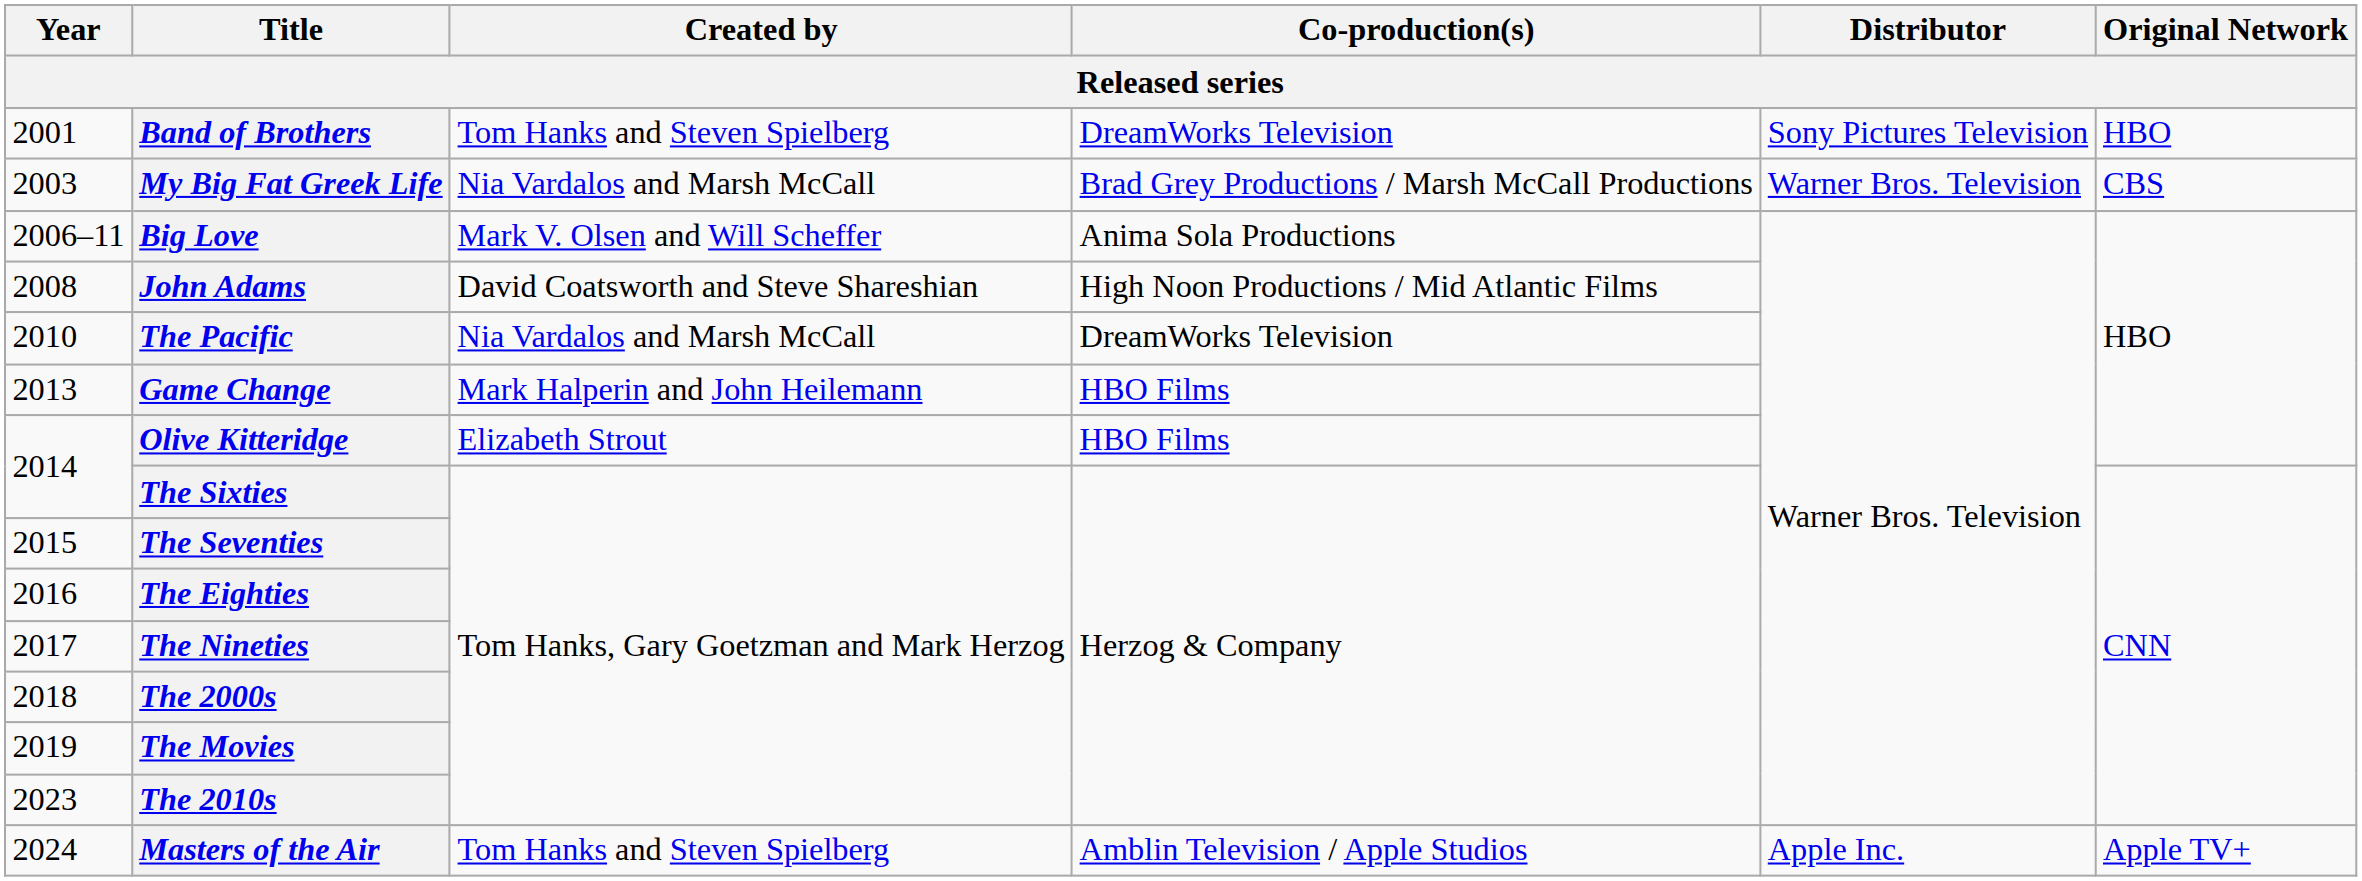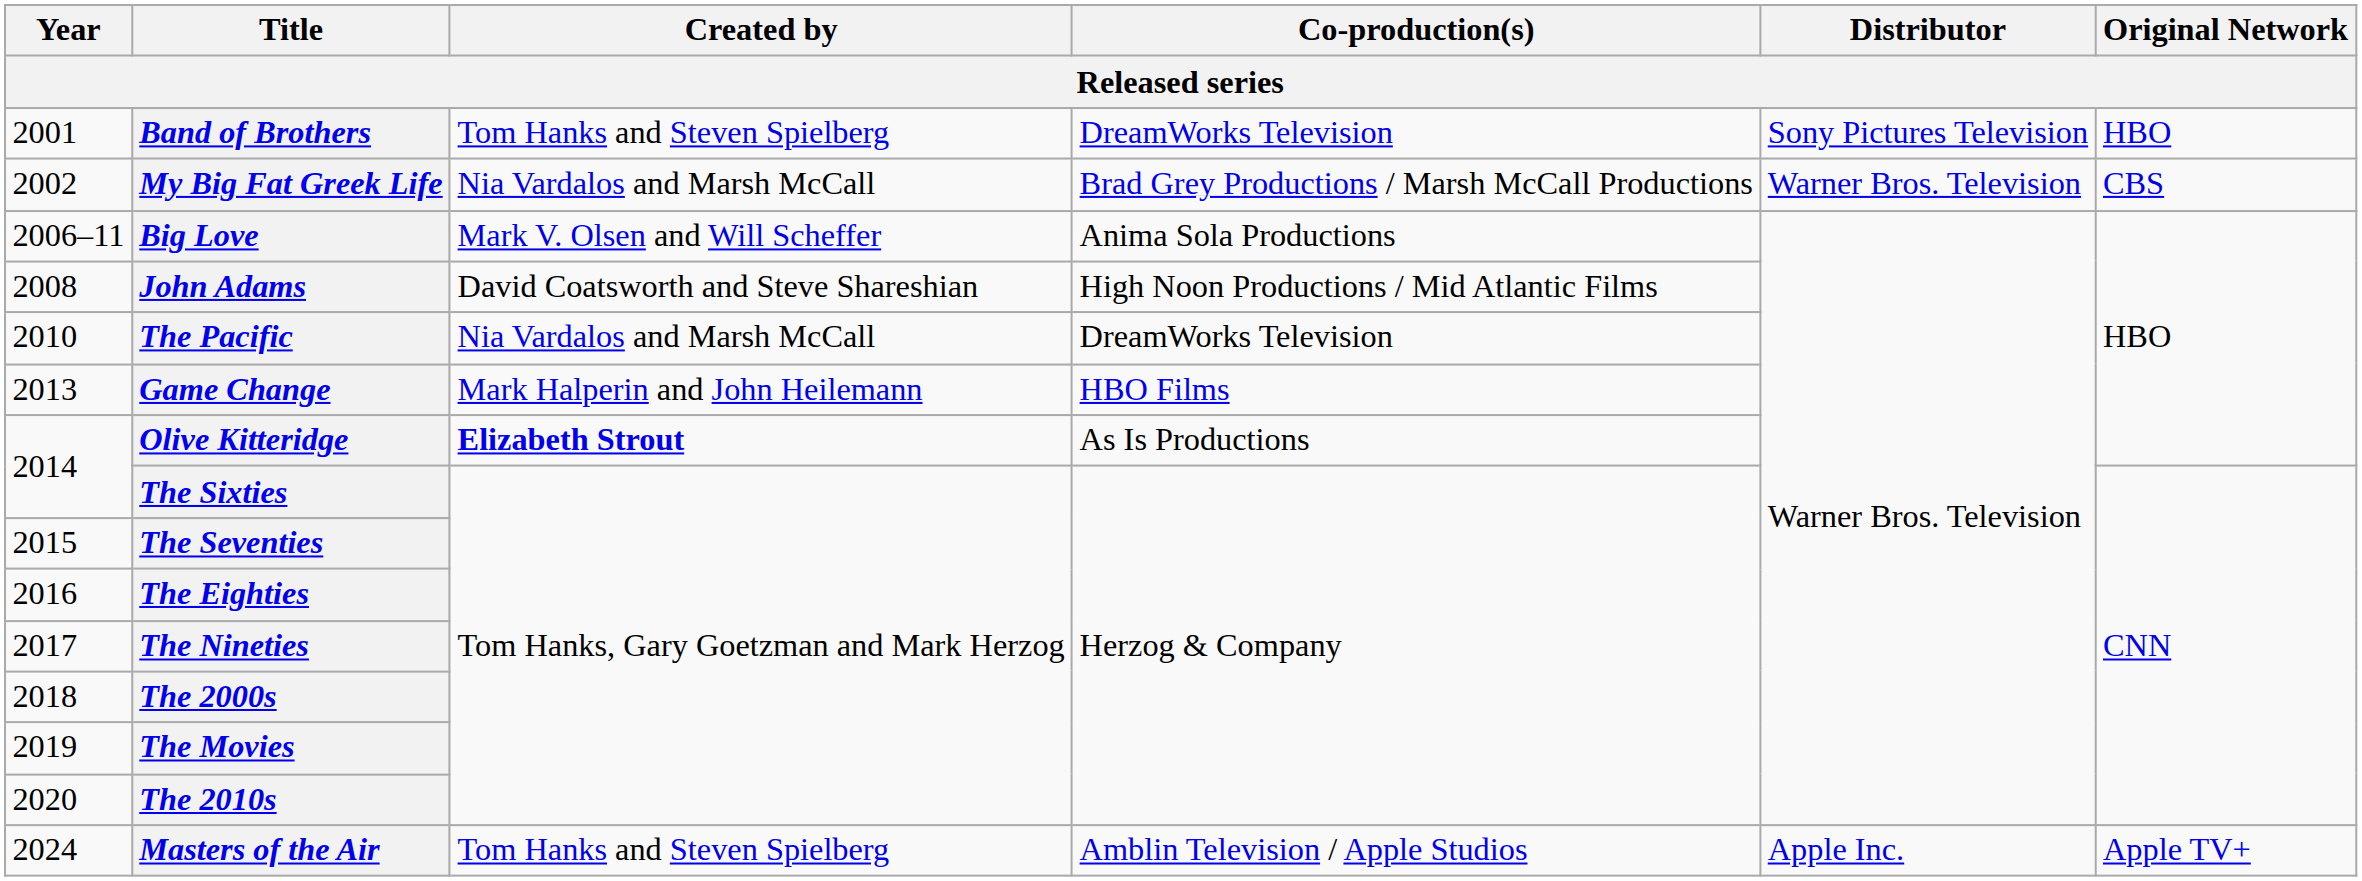My Big Fat Greek Life | Year: 2003 -> 2002
Olive Kitteridge | Created by: normal -> bold
Olive Kitteridge | Co-production(s): HBO Films -> As Is Productions
The 2010s | Year: 2023 -> 2020
